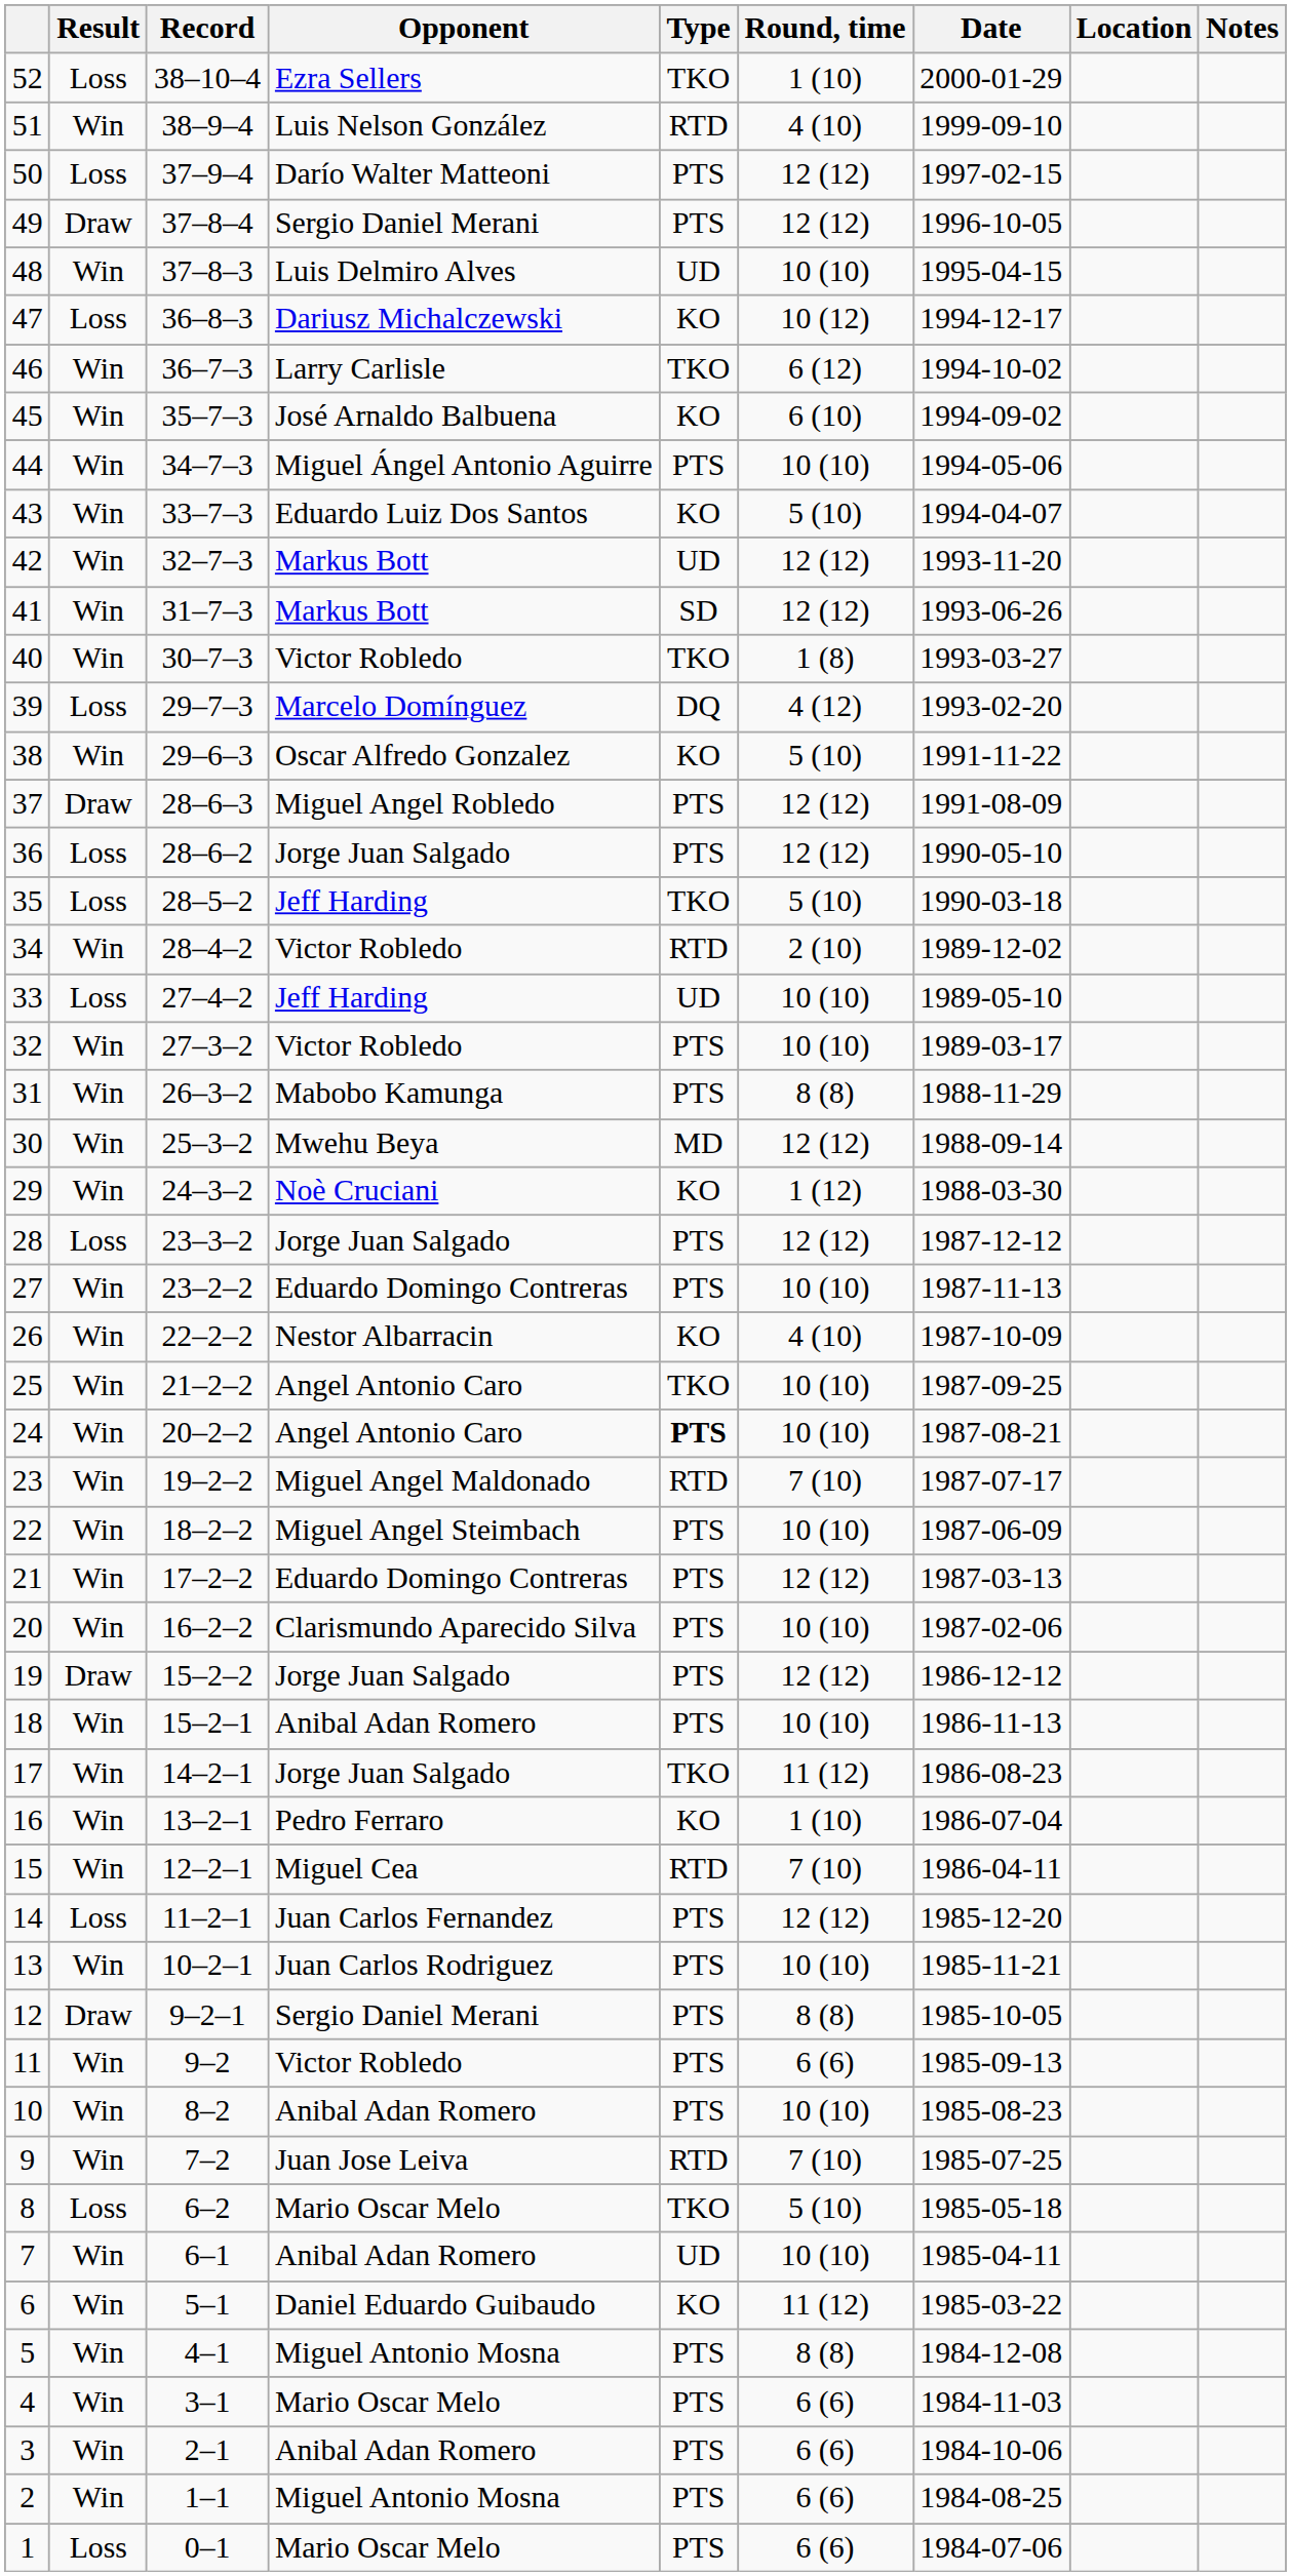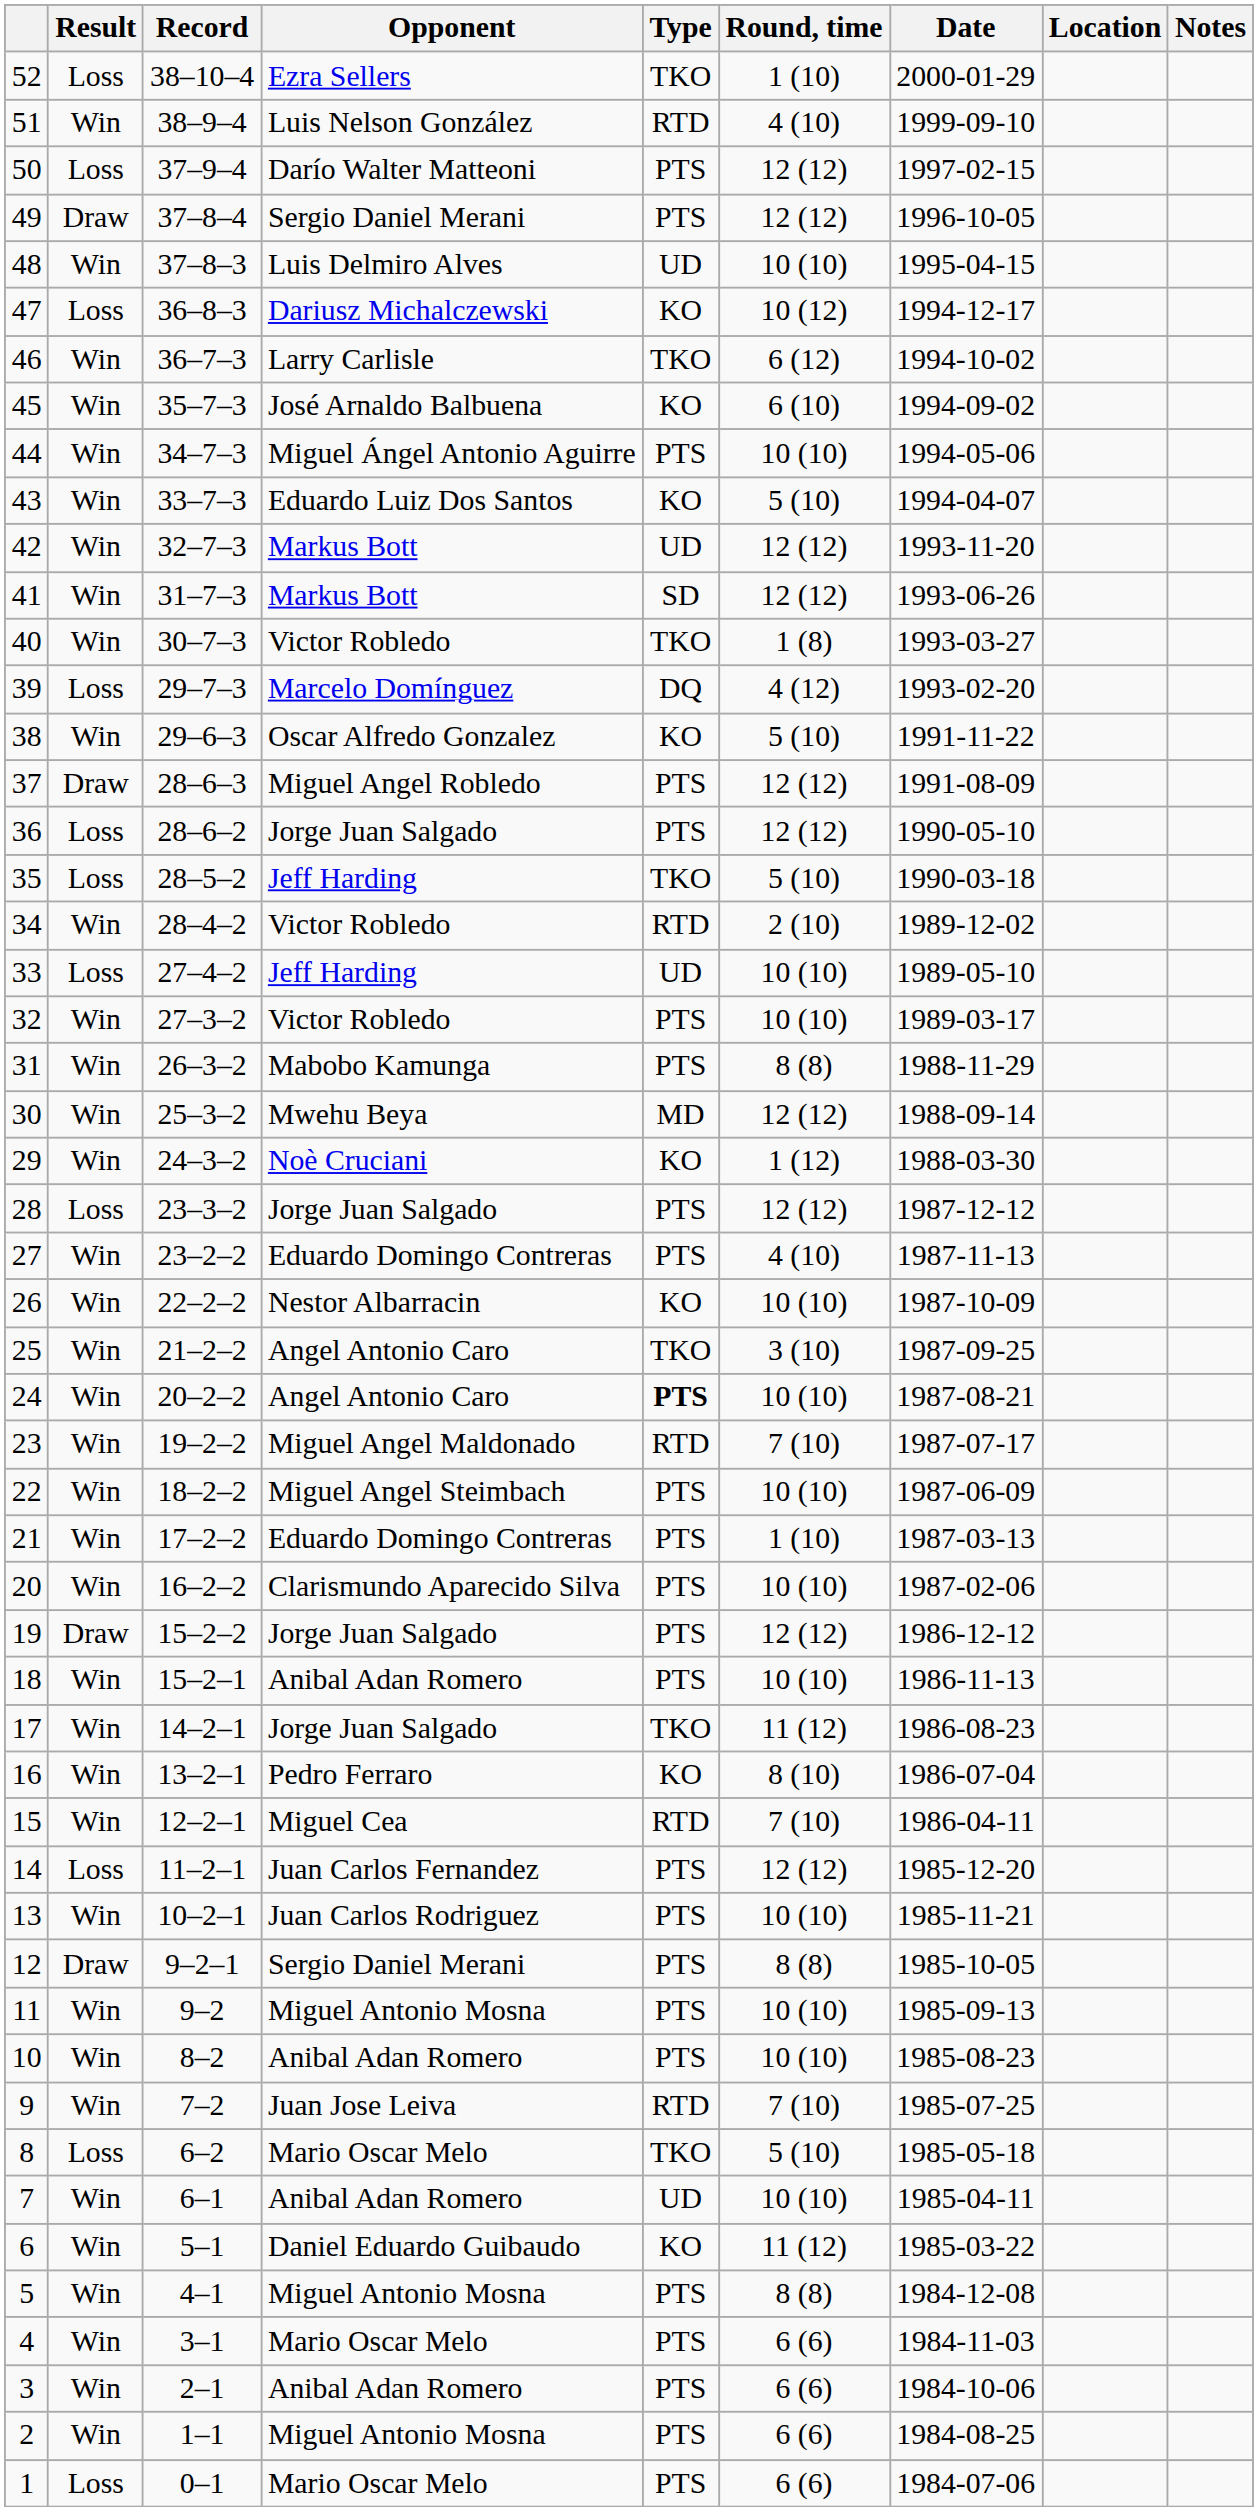27 | Round, time: 10 (10) -> 4 (10)
26 | Round, time: 4 (10) -> 10 (10)
25 | Round, time: 10 (10) -> 3 (10)
21 | Round, time: 12 (12) -> 1 (10)
16 | Round, time: 1 (10) -> 8 (10)
11 | Opponent: Victor Robledo -> Miguel Antonio Mosna
11 | Round, time: 6 (6) -> 10 (10)
